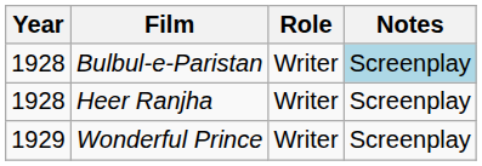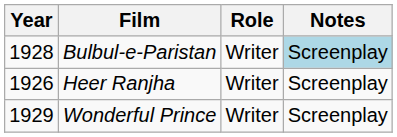Heer Ranjha | Year: 1928 -> 1926
